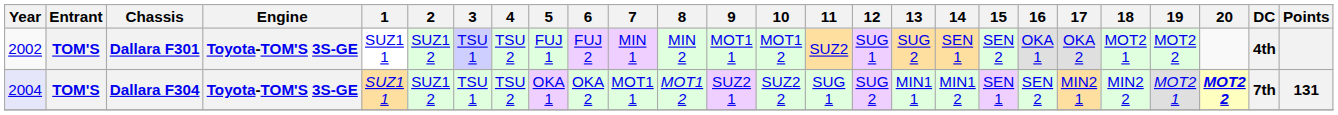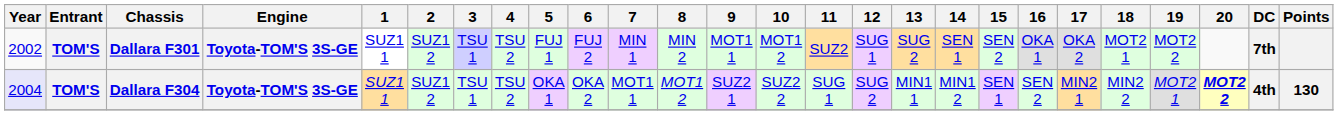Dallara F301 | DC: 4th -> 7th
Dallara F304 | DC: 7th -> 4th
Dallara F304 | Points: 131 -> 130
